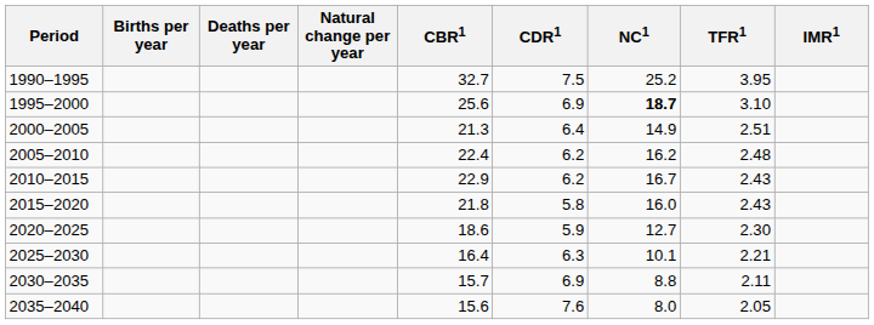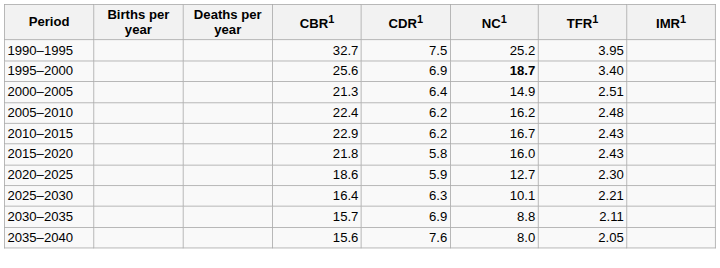- column: Natural change per year
1995–2000 | TFR1: 3.10 -> 3.40
